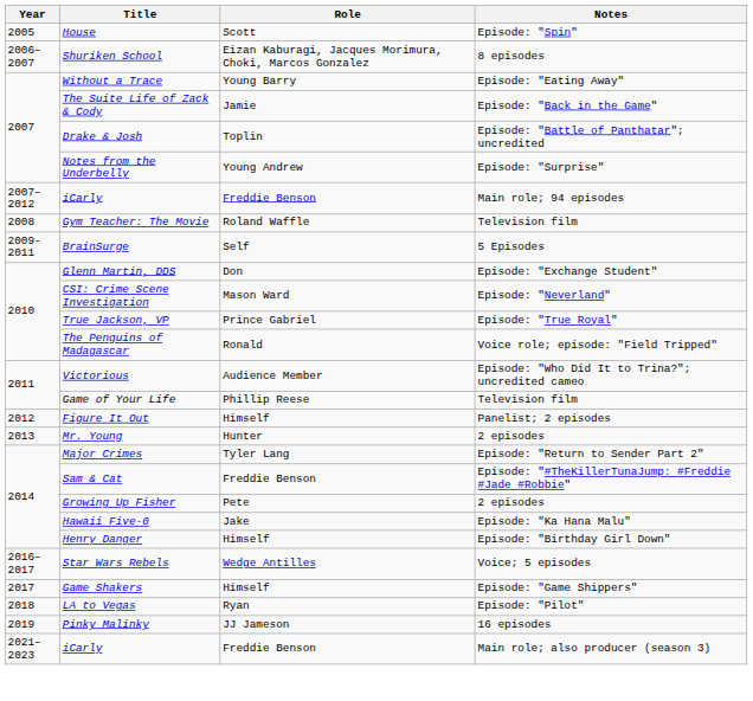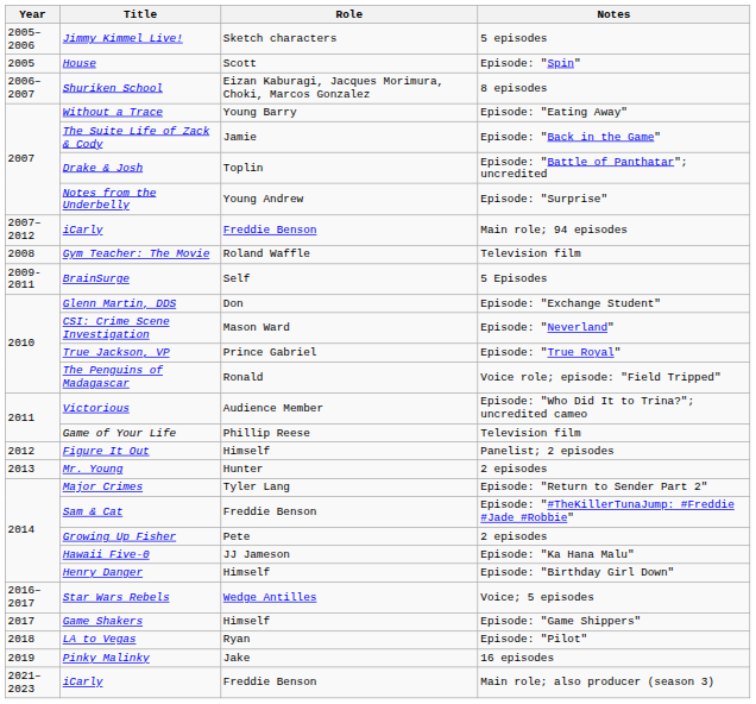+ row: 2005–2006 | Jimmy Kimmel Live! | Sketch characters | 5 episodes
Hawaii Five-0 | Role: Jake -> JJ Jameson
Pinky Malinky | Role: JJ Jameson -> Jake
